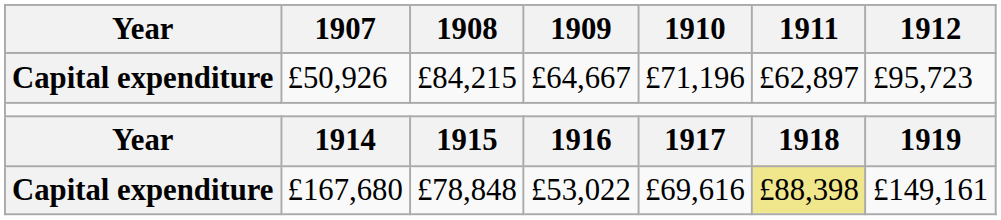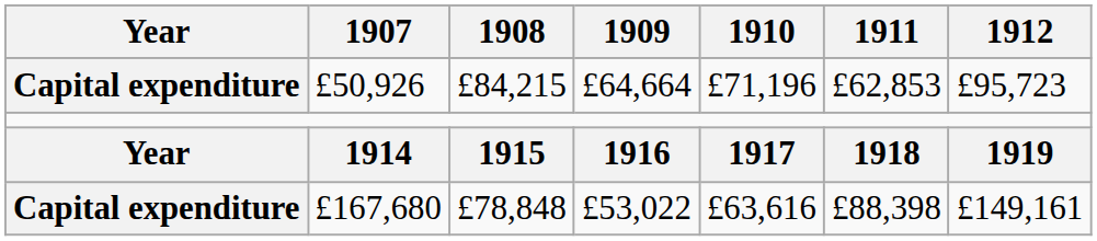£50,926 | 1909: £64,667 -> £64,664
£50,926 | 1911: £62,897 -> £62,853
£167,680 | 1910: £69,616 -> £63,616
£167,680 | 1911: khaki background -> no background
